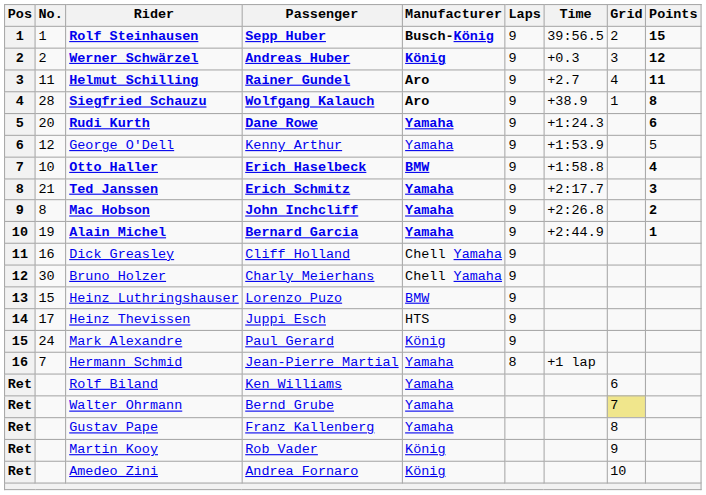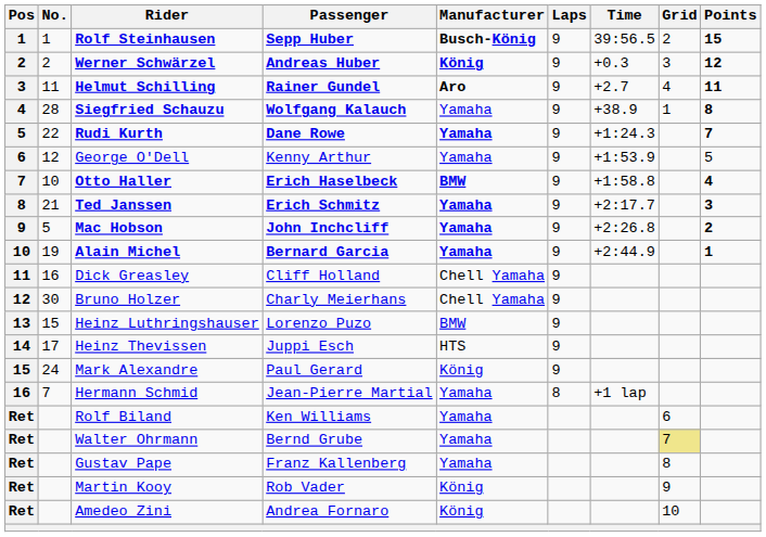Siegfried Schauzu | Manufacturer: Aro -> Yamaha
Rudi Kurth | No.: 20 -> 22
Rudi Kurth | Points: 6 -> 7
Mac Hobson | No.: 8 -> 5
